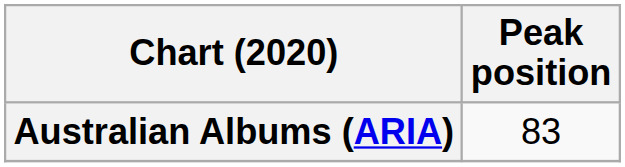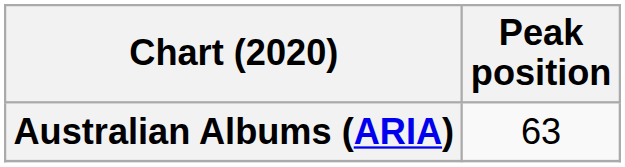Australian Albums (ARIA) | Peak position: 83 -> 63
